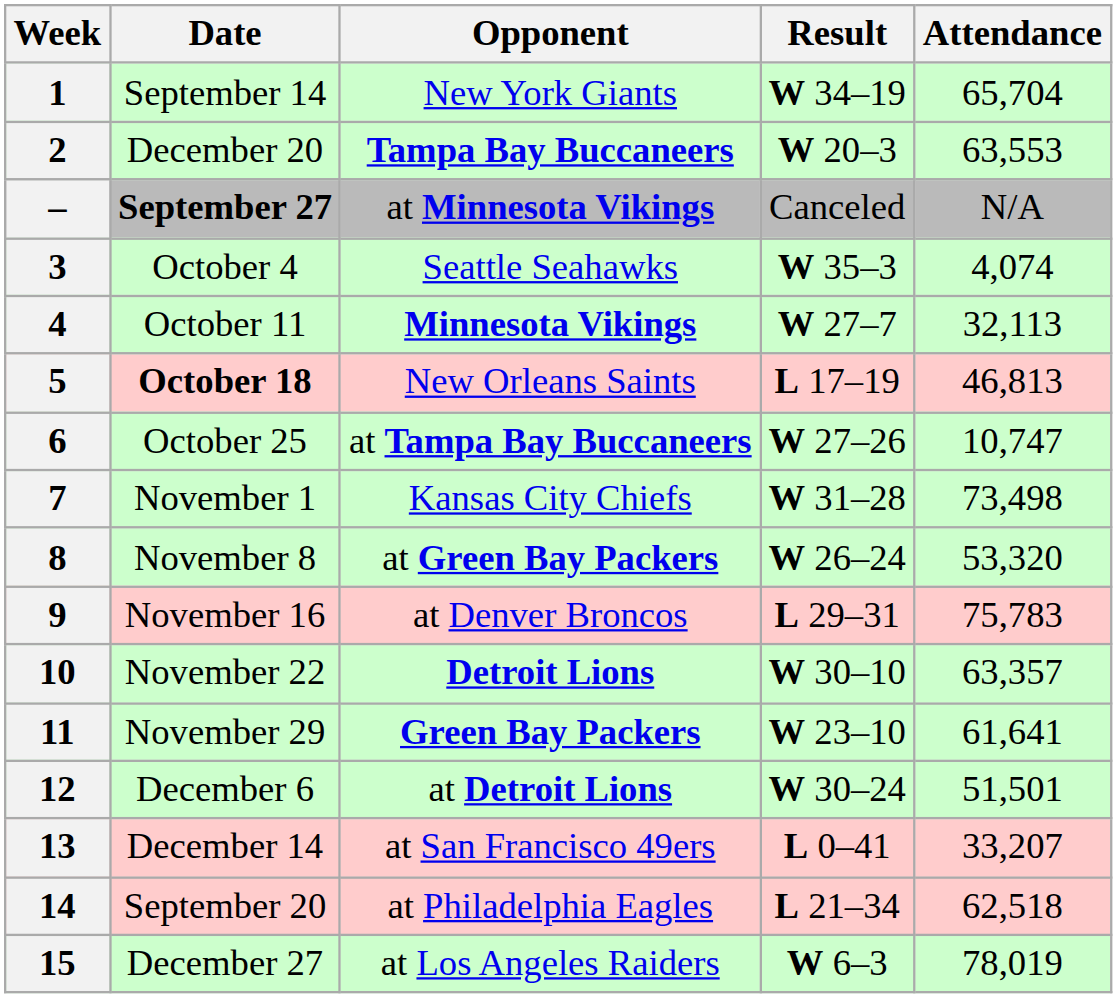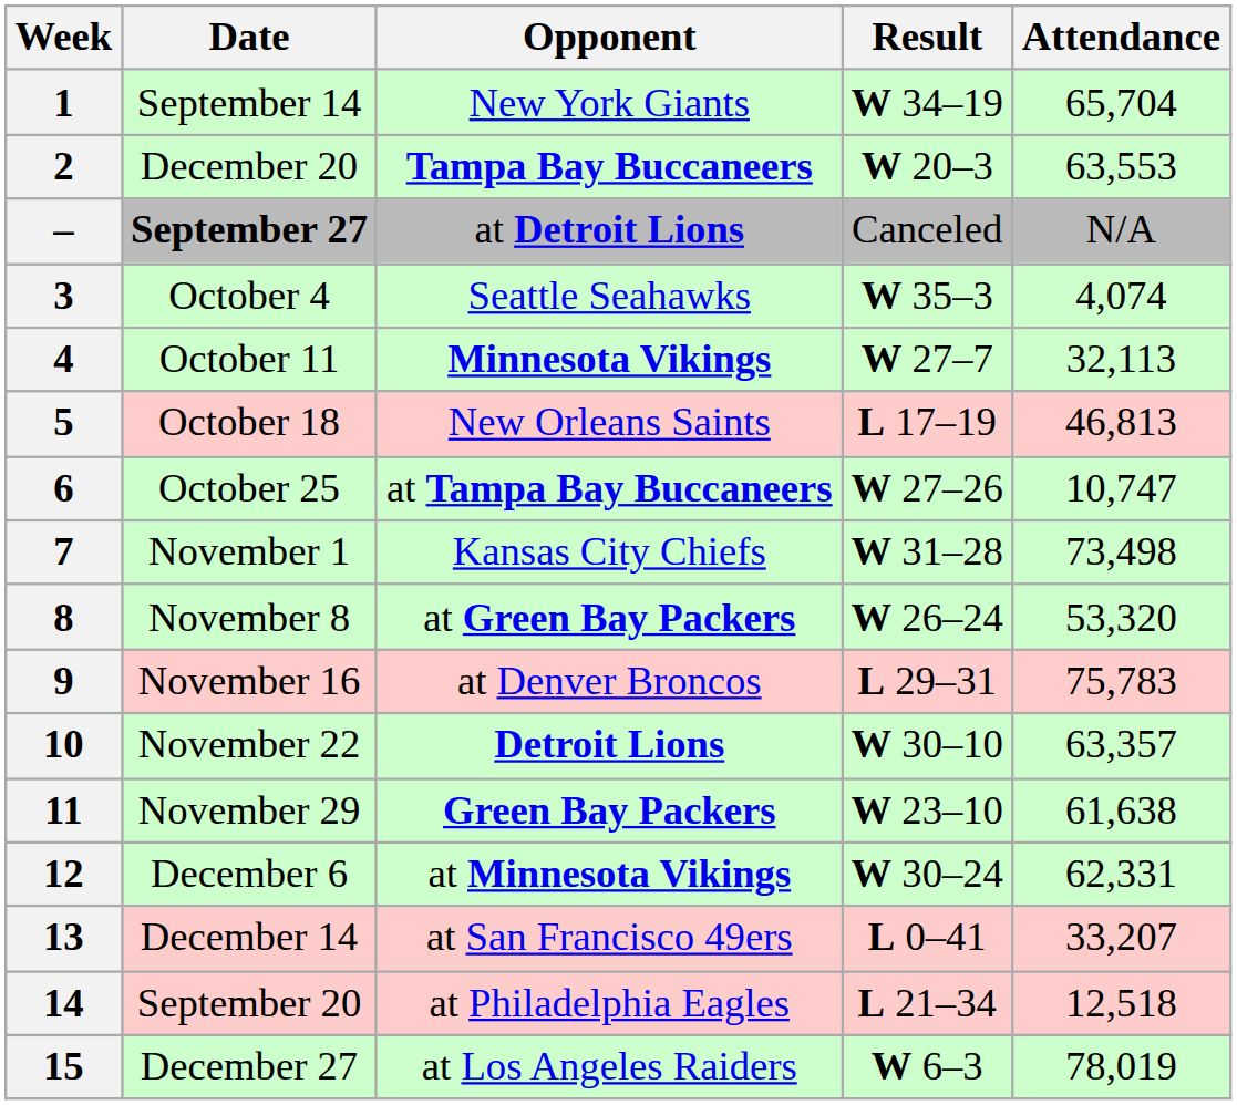– | Opponent: at Minnesota Vikings -> at Detroit Lions
5 | Date: bold -> normal
11 | Attendance: 61,641 -> 61,638
12 | Opponent: at Detroit Lions -> at Minnesota Vikings
12 | Attendance: 51,501 -> 62,331
14 | Attendance: 62,518 -> 12,518
